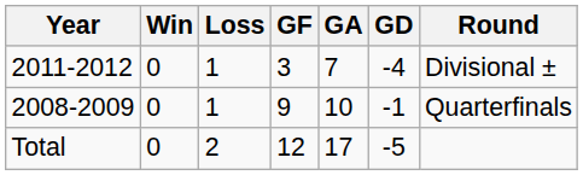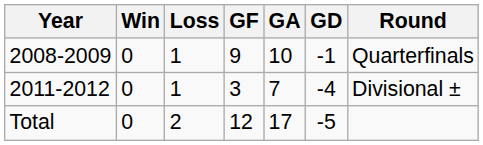rows swapped: 2008-2009 <-> 2011-2012
